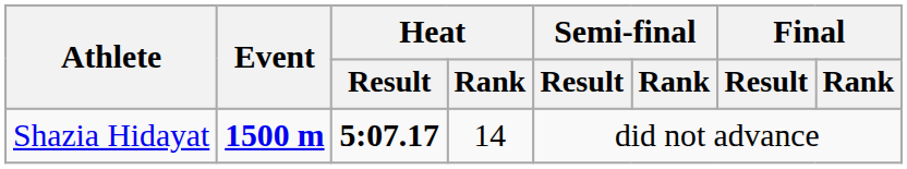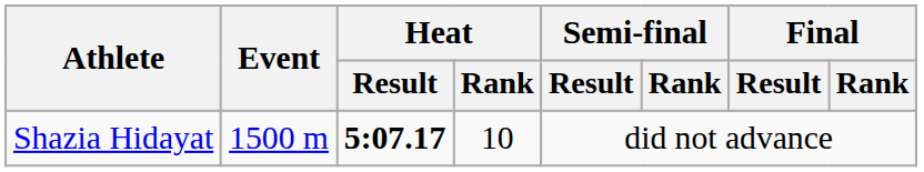Shazia Hidayat | Event: bold -> normal
Shazia Hidayat | Heat / Rank: 14 -> 10
